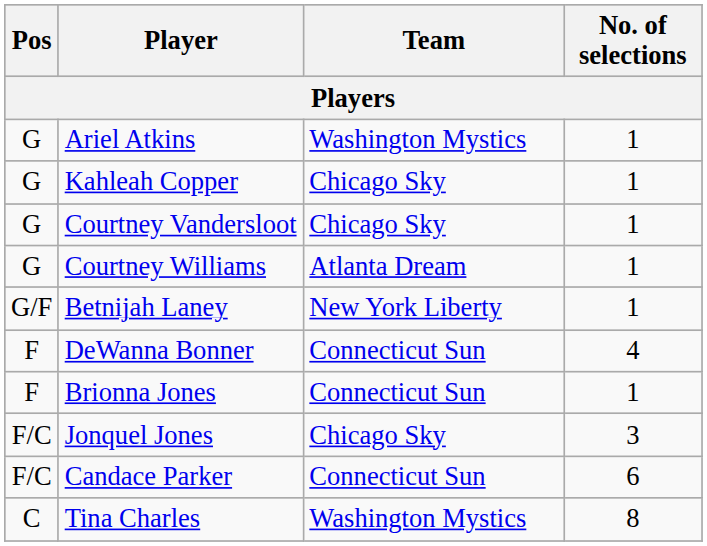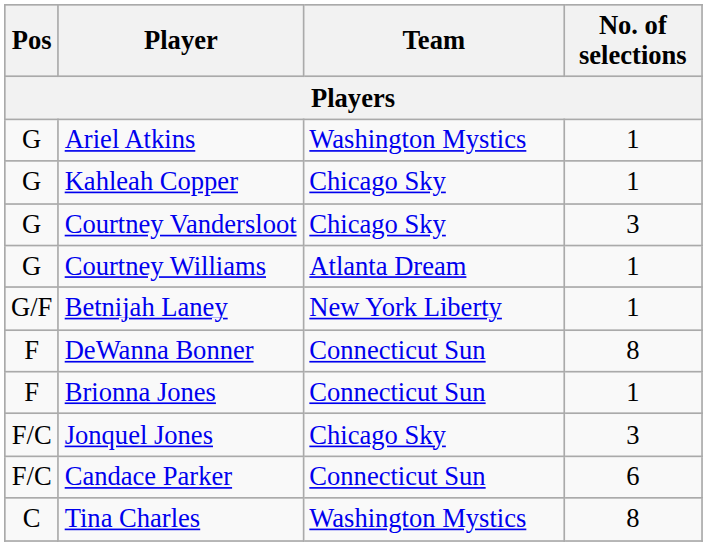Courtney Vandersloot | No. of selections: 1 -> 3
DeWanna Bonner | No. of selections: 4 -> 8
